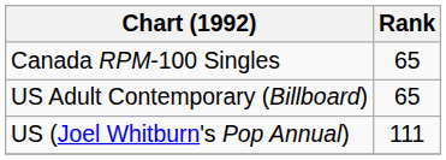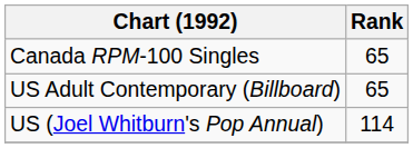US (Joel Whitburn's Pop Annual) | Rank: 111 -> 114
